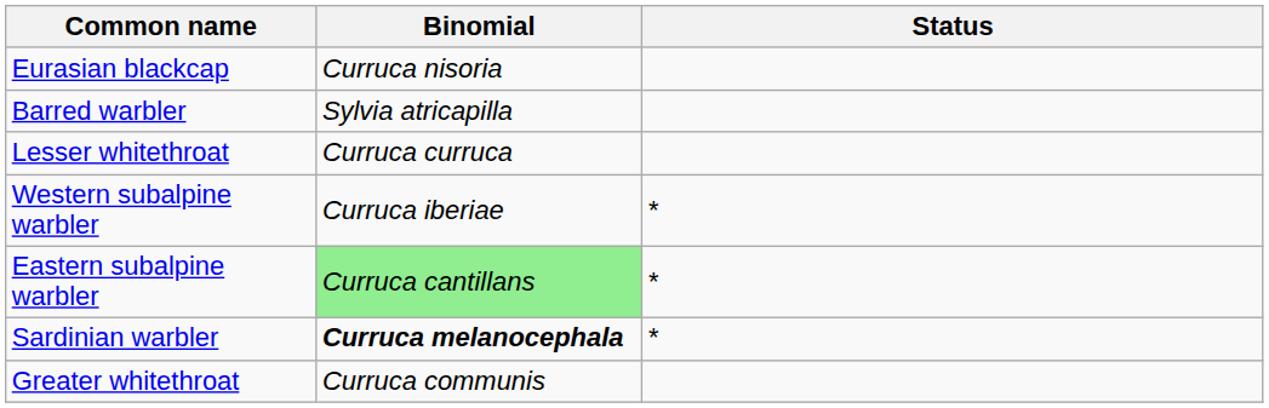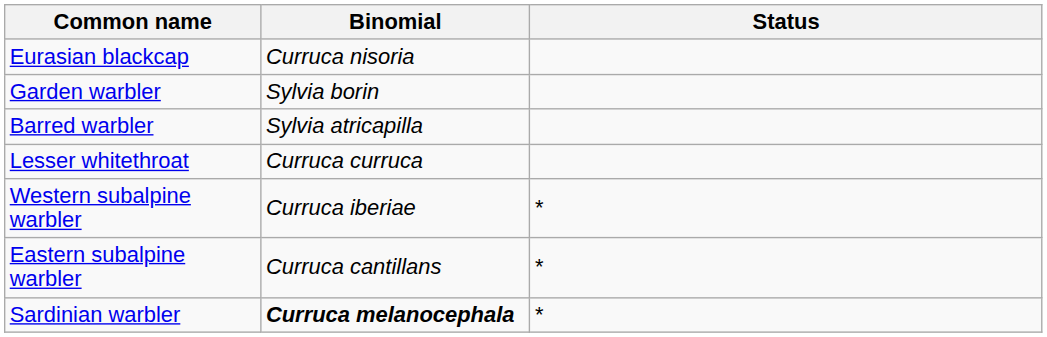+ row: Garden warbler | Sylvia borin
Eastern subalpine warbler | Binomial: lightgreen background -> no background
- row: Greater whitethroat | Curruca communis
